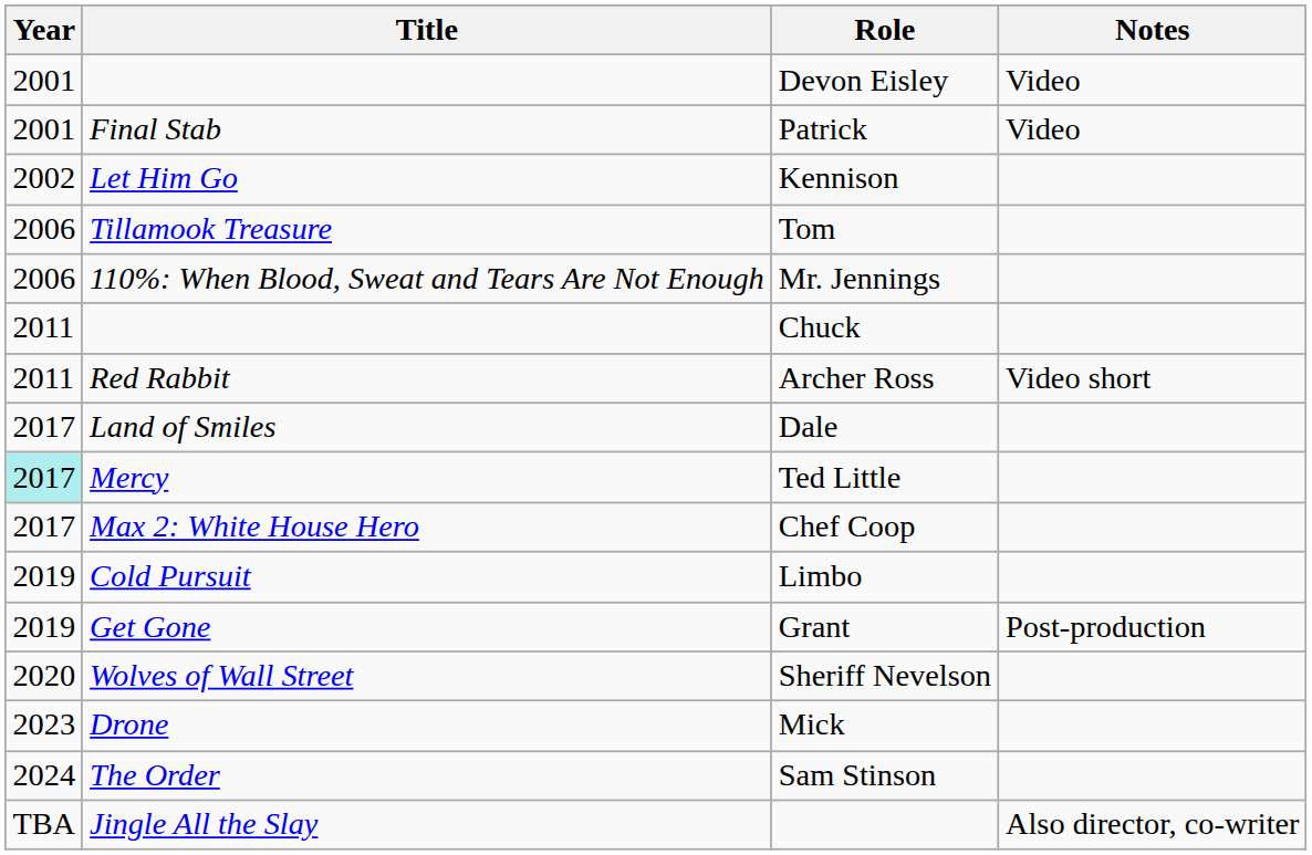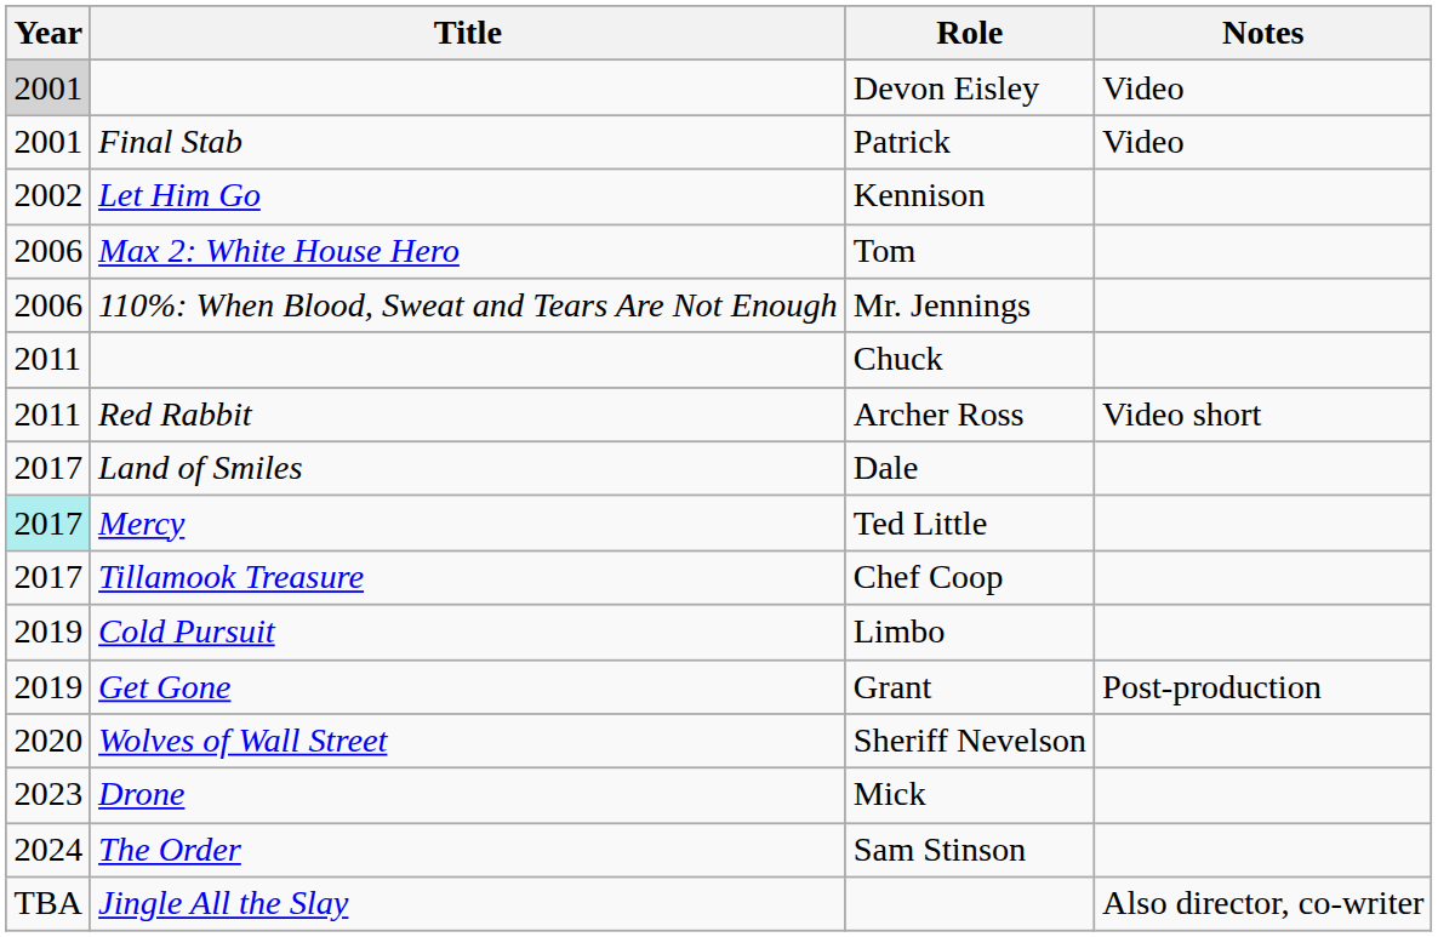Devon Eisley | Year: no background -> lightgrey background
Tom | Title: Tillamook Treasure -> Max 2: White House Hero
Chef Coop | Title: Max 2: White House Hero -> Tillamook Treasure
